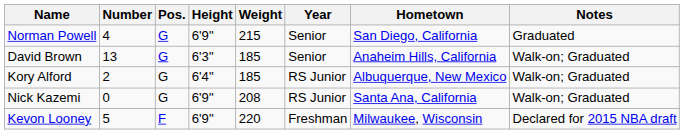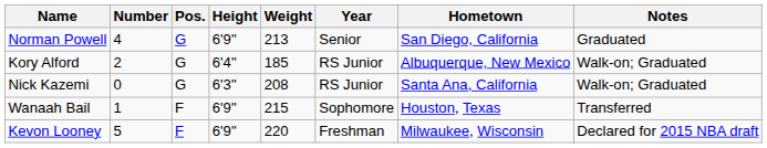Norman Powell | Weight: 215 -> 213
- row: David Brown | 13 | G | 6'3" | 185 | Senior | Anaheim Hills, California | Walk-on; Graduated
Nick Kazemi | Height: 6'9" -> 6'3"
+ row: Wanaah Bail | 1 | F | 6'9" | 215 | Sophomore | Houston, Texas | Transferred
